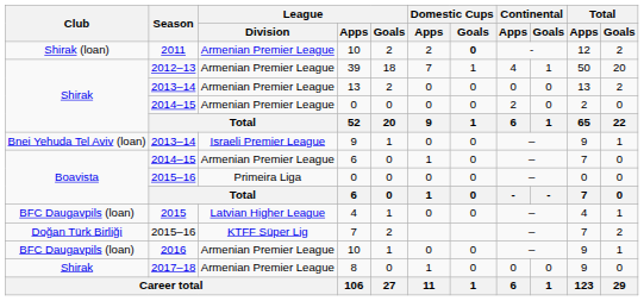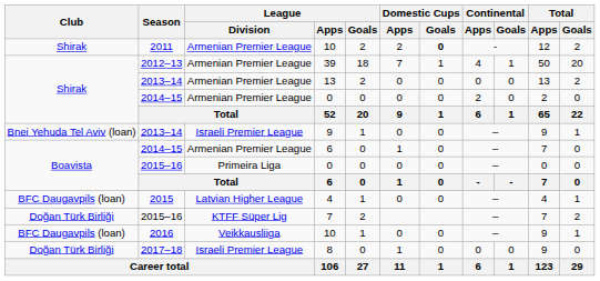2011 / 10 | Club: Shirak (loan) -> Shirak
2016 / 10 | League / Division: Armenian Premier League -> Veikkausliiga
8 | Club: Shirak -> Doğan Türk Birliği
8 | League / Division: Armenian Premier League -> Israeli Premier League
